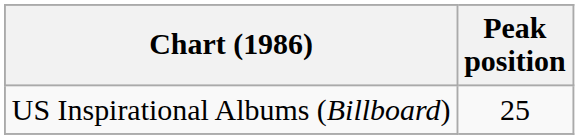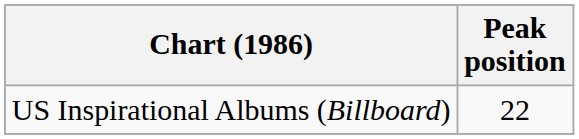US Inspirational Albums (Billboard) | Peak position: 25 -> 22
